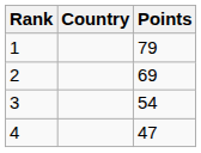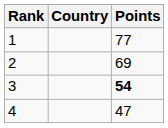1 | Points: 79 -> 77
3 | Points: normal -> bold
